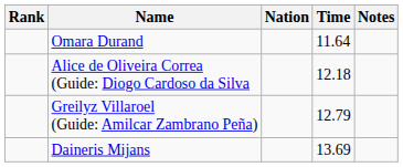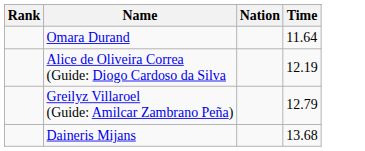- column: Notes
Alice de Oliveira Correa (Guide: Diogo Cardoso da Silva | Time: 12.18 -> 12.19
Daineris Mijans | Time: 13.69 -> 13.68
